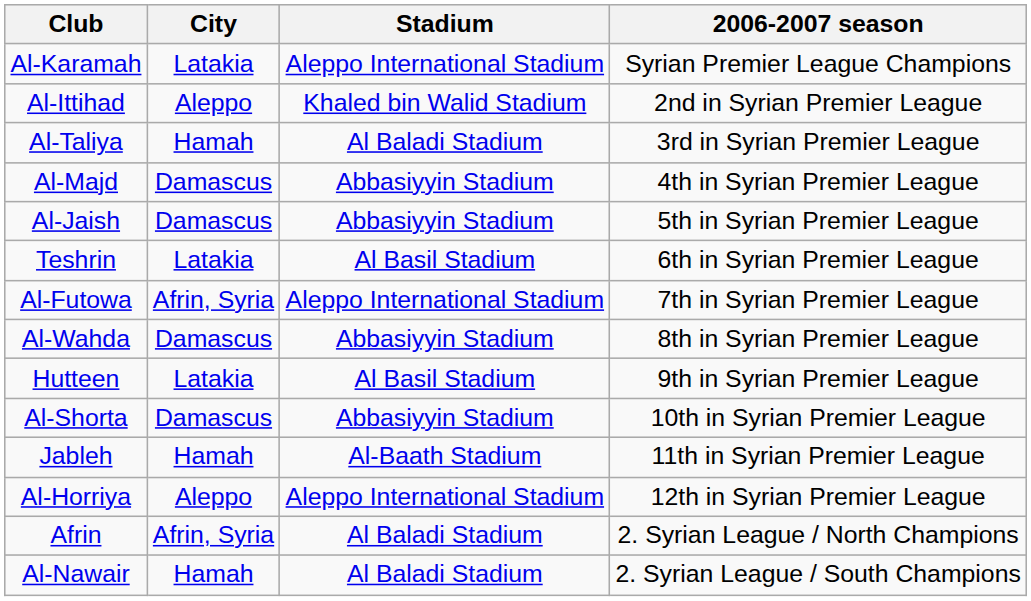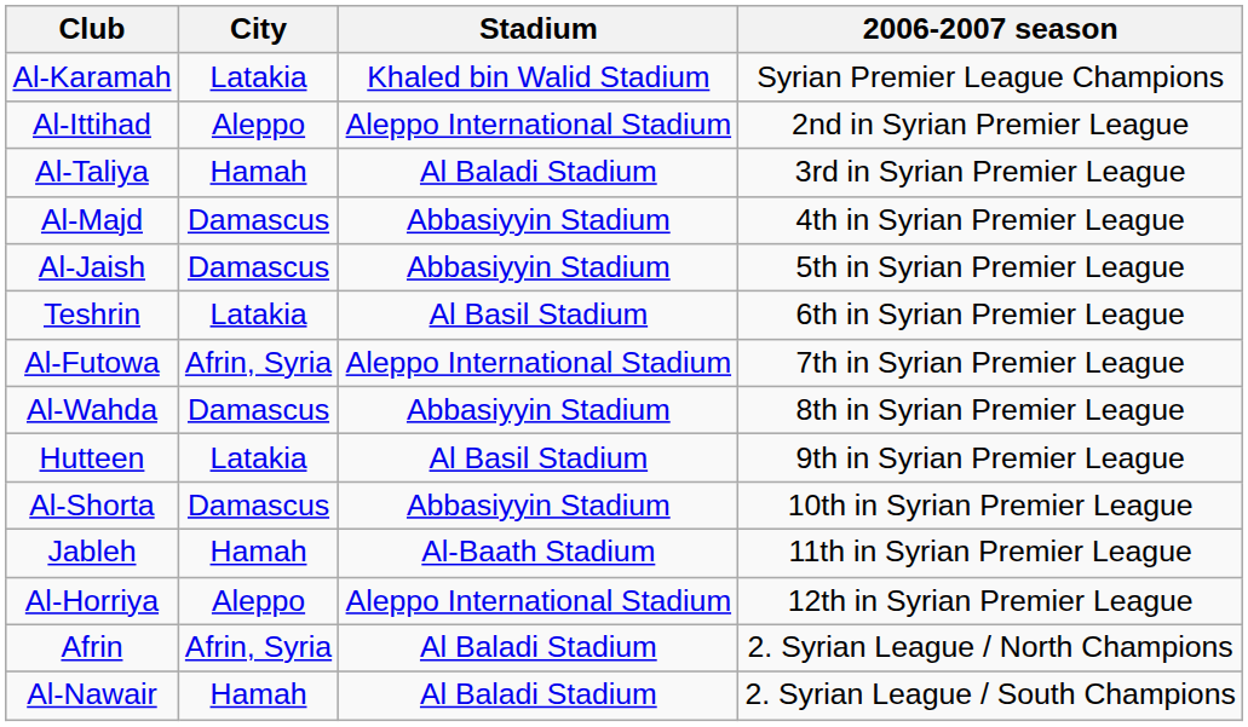Al-Karamah | Stadium: Aleppo International Stadium -> Khaled bin Walid Stadium
Al-Ittihad | Stadium: Khaled bin Walid Stadium -> Aleppo International Stadium
